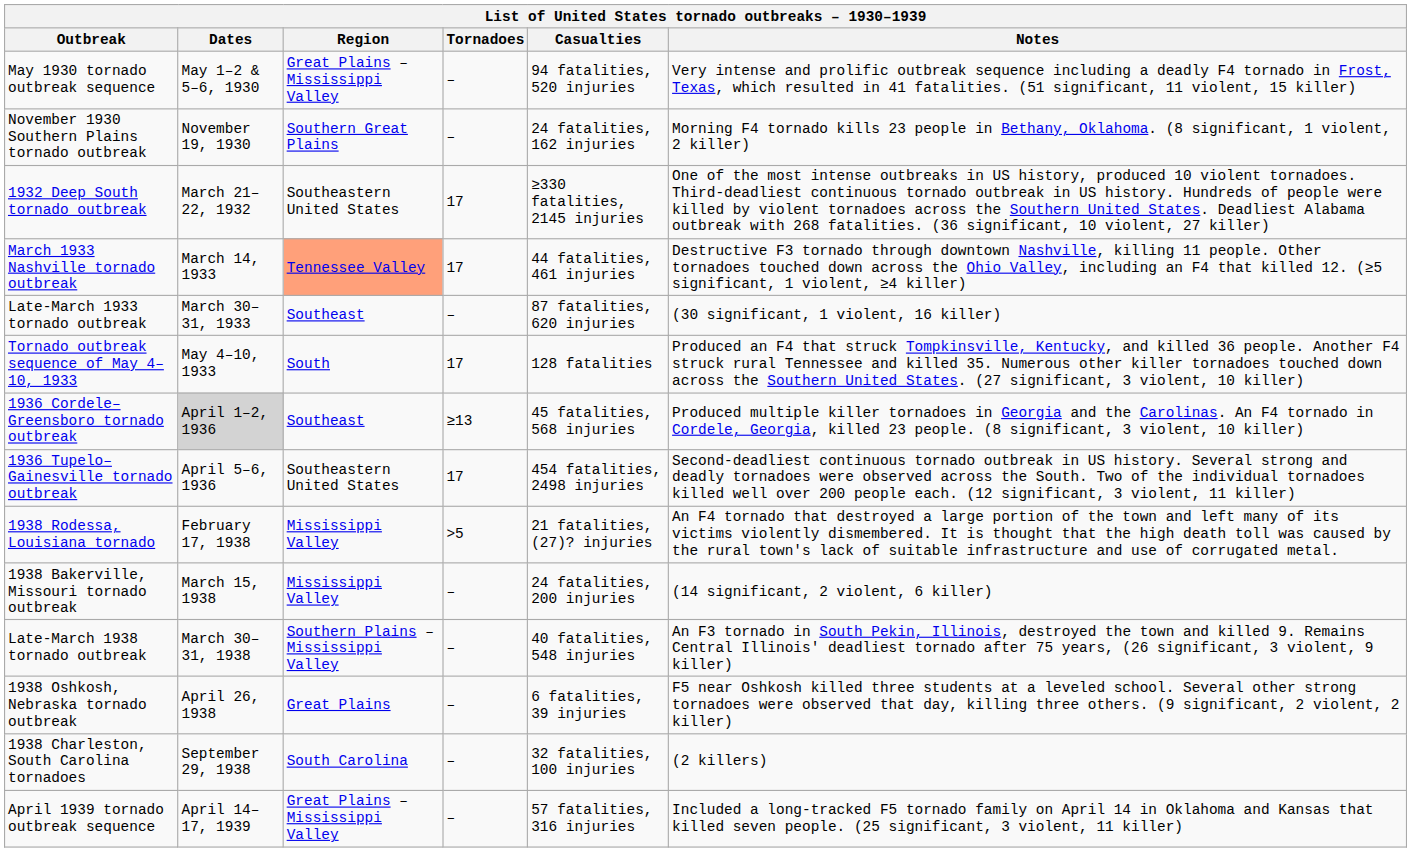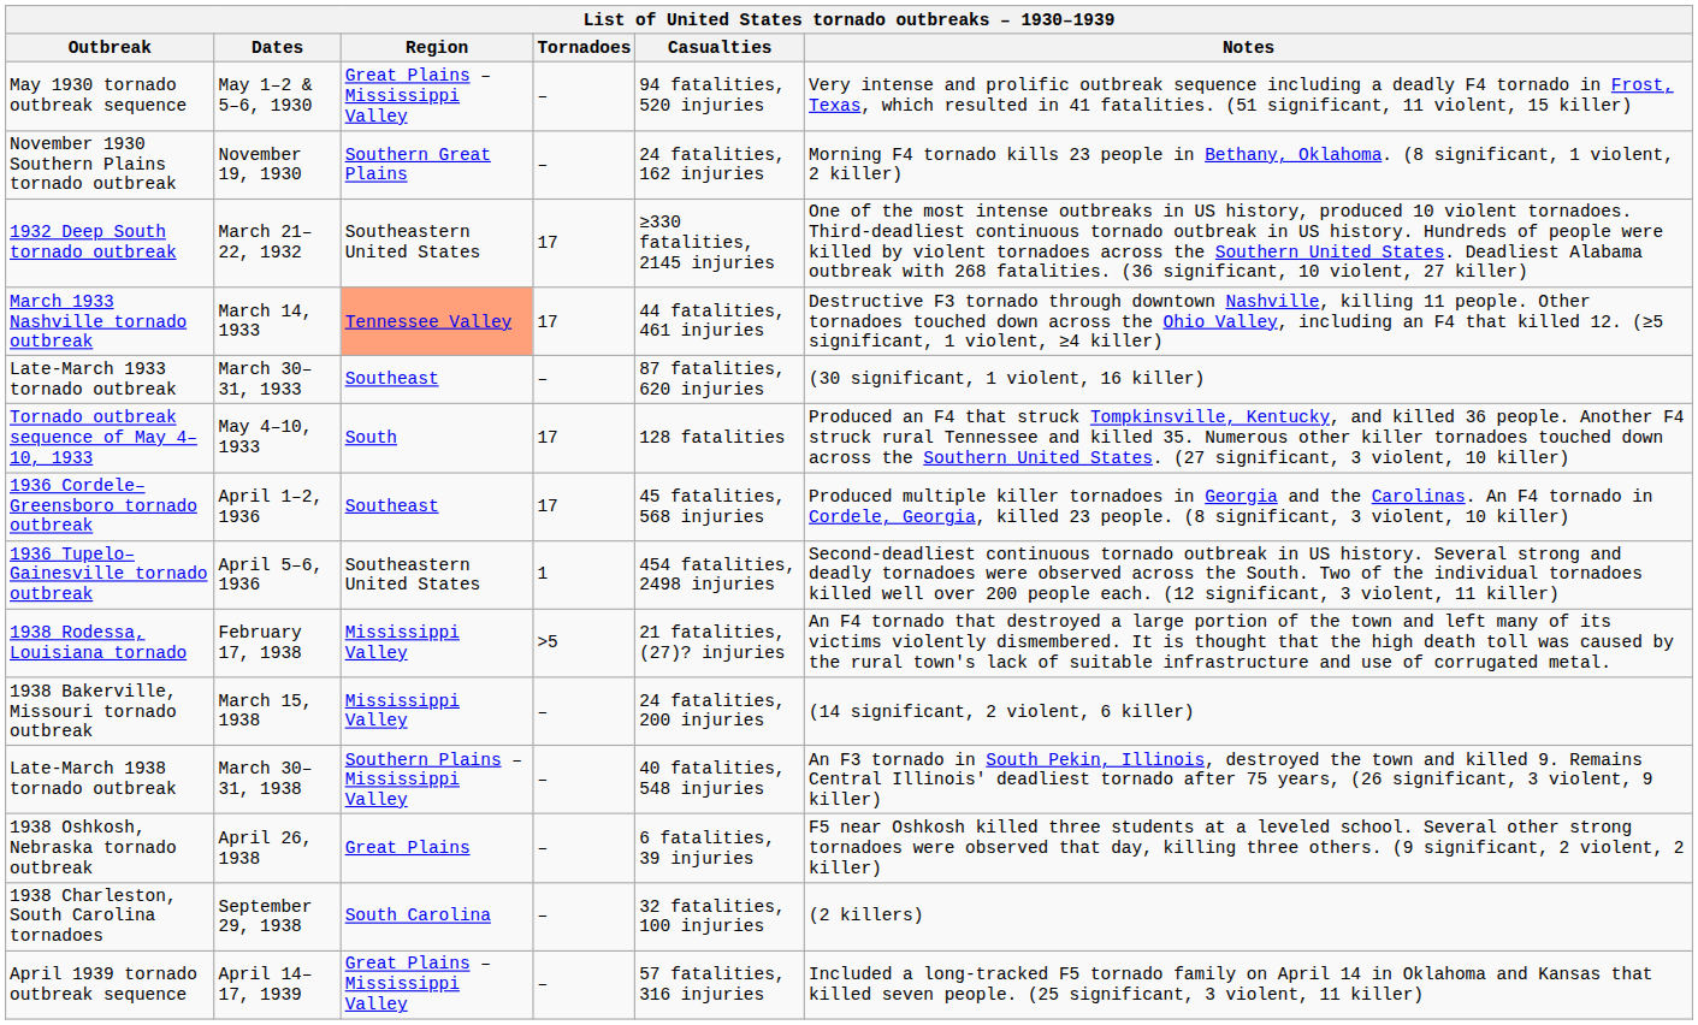1936 Cordele–Greensboro tornado outbreak | Dates: lightgrey background -> no background
1936 Cordele–Greensboro tornado outbreak | Tornadoes: ≥13 -> 17
1936 Tupelo–Gainesville tornado outbreak | Tornadoes: 17 -> 1
